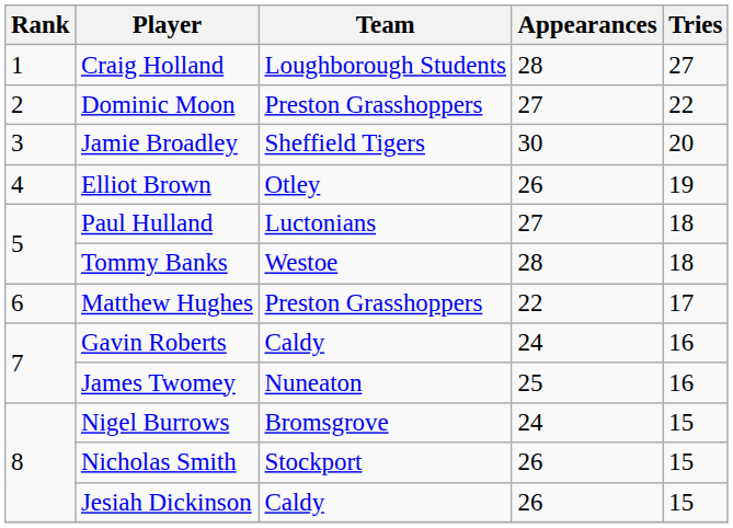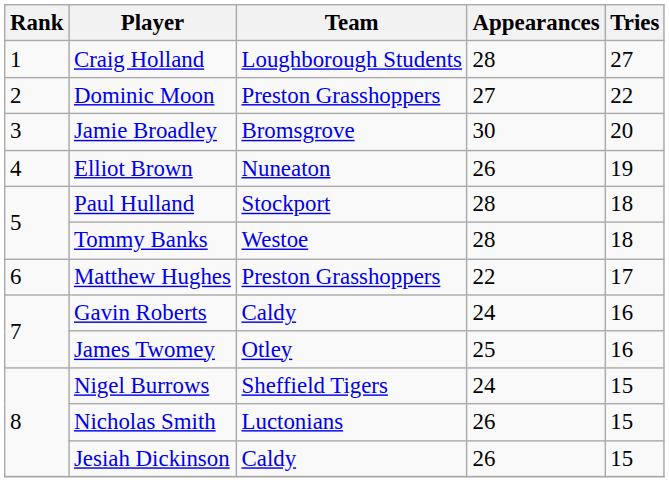Jamie Broadley | Team: Sheffield Tigers -> Bromsgrove
Elliot Brown | Team: Otley -> Nuneaton
Paul Hulland | Team: Luctonians -> Stockport
Paul Hulland | Appearances: 27 -> 28
James Twomey | Team: Nuneaton -> Otley
Nigel Burrows | Team: Bromsgrove -> Sheffield Tigers
Nicholas Smith | Team: Stockport -> Luctonians
